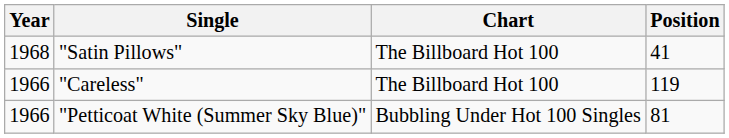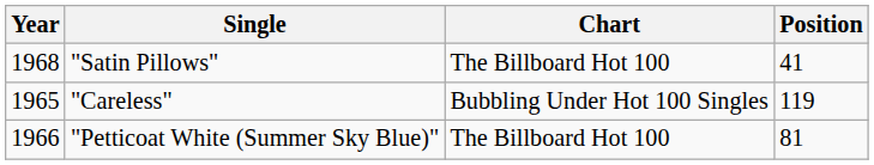"Careless" | Year: 1966 -> 1965
"Careless" | Chart: The Billboard Hot 100 -> Bubbling Under Hot 100 Singles
"Petticoat White (Summer Sky Blue)" | Chart: Bubbling Under Hot 100 Singles -> The Billboard Hot 100
